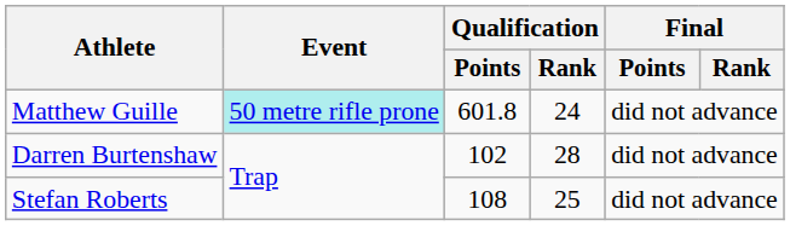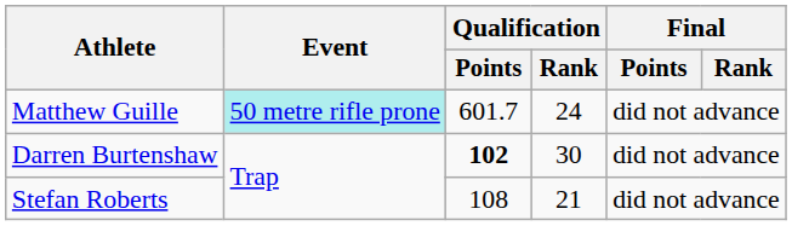Matthew Guille | Qualification / Points: 601.8 -> 601.7
Darren Burtenshaw | Qualification / Points: normal -> bold
Darren Burtenshaw | Qualification / Rank: 28 -> 30
Stefan Roberts | Qualification / Rank: 25 -> 21
